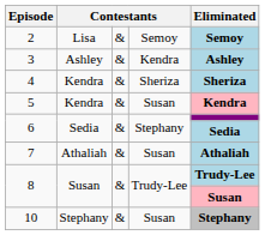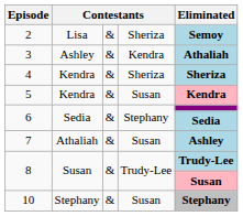2 | column 4: Semoy -> Sheriza
3 | Eliminated: Ashley -> Athaliah
7 | Eliminated: Athaliah -> Ashley
